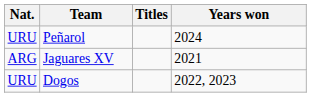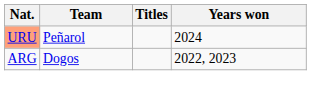Peñarol | Nat.: no background -> lightsalmon background
- row: ARG | Jaguares XV | 2021
Dogos | Nat.: URU -> ARG
